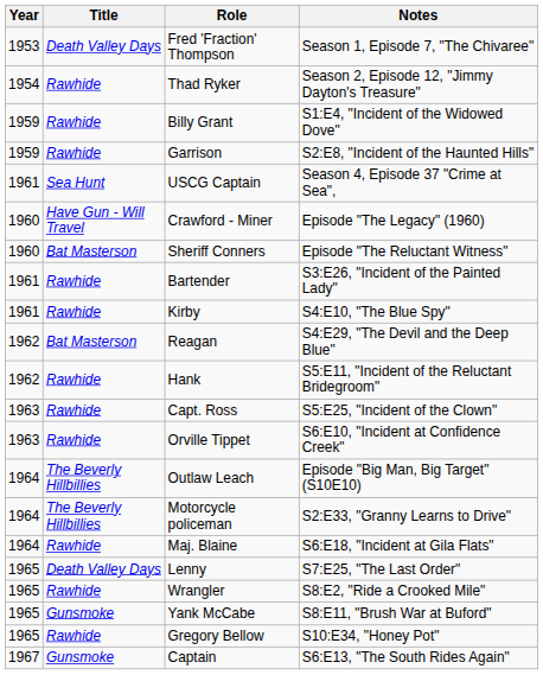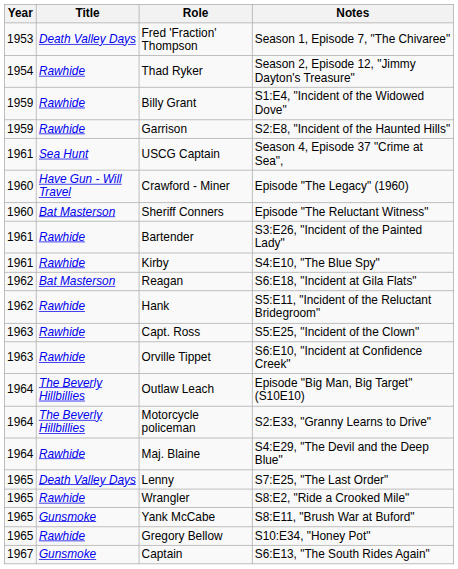Reagan | Notes: S4:E29, "The Devil and the Deep Blue" -> S6:E18, "Incident at Gila Flats"
Maj. Blaine | Notes: S6:E18, "Incident at Gila Flats" -> S4:E29, "The Devil and the Deep Blue"
